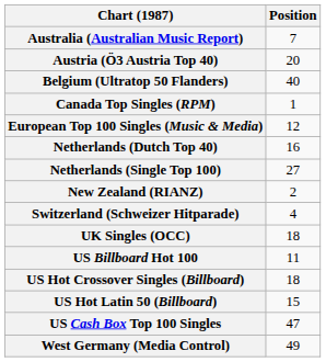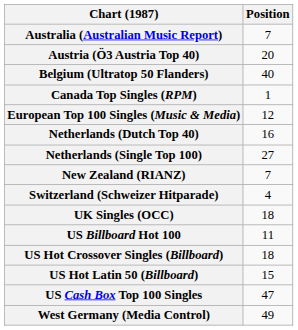New Zealand (RIANZ) | Position: 2 -> 7
